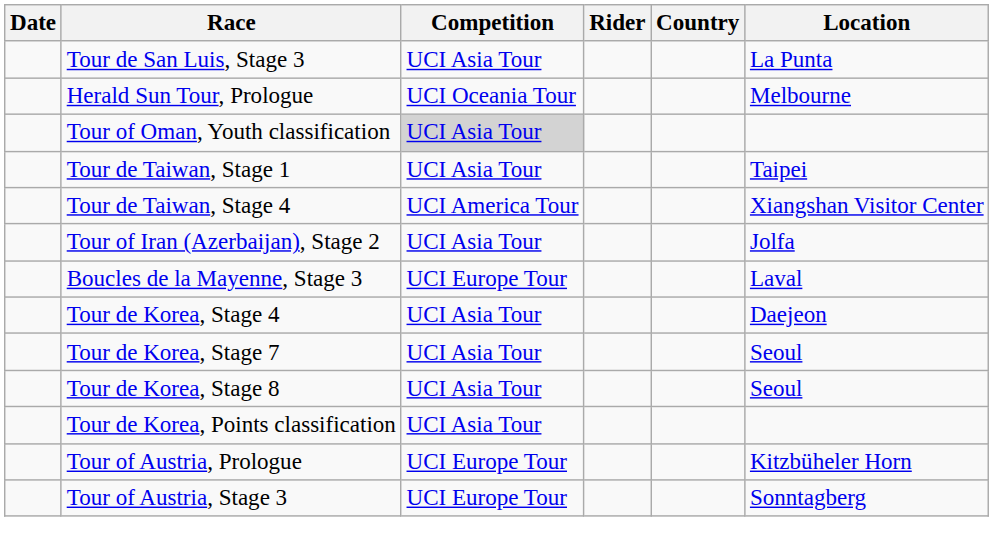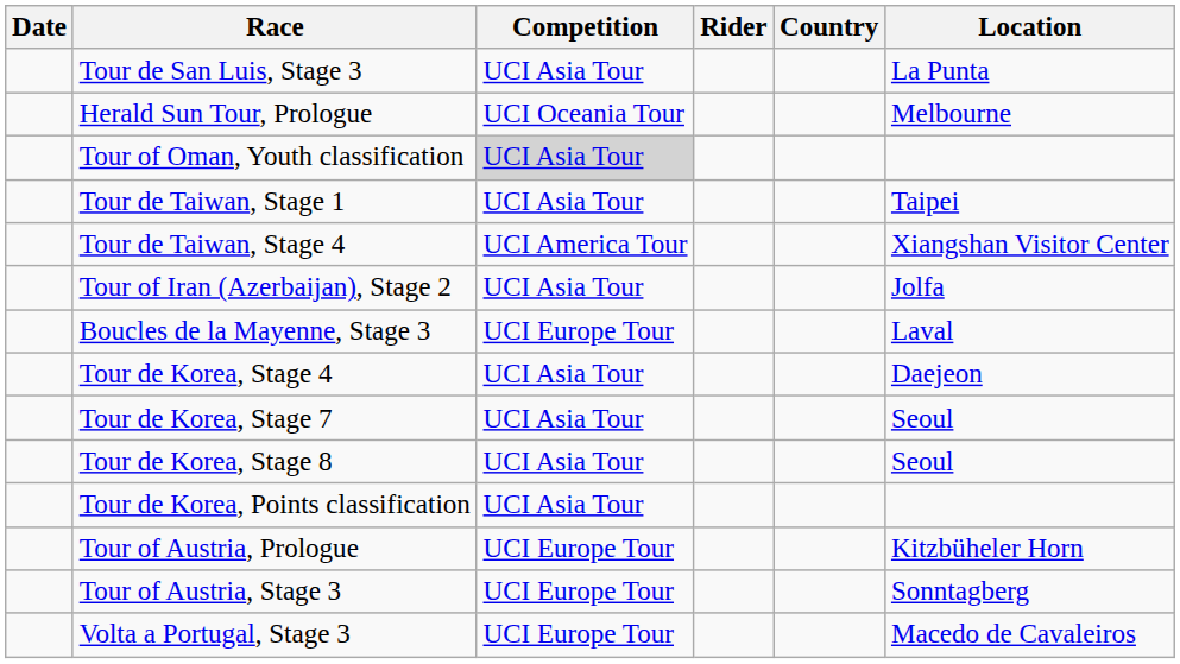+ row: Volta a Portugal, Stage 3 | UCI Europe Tour | Macedo de Cavaleiros
